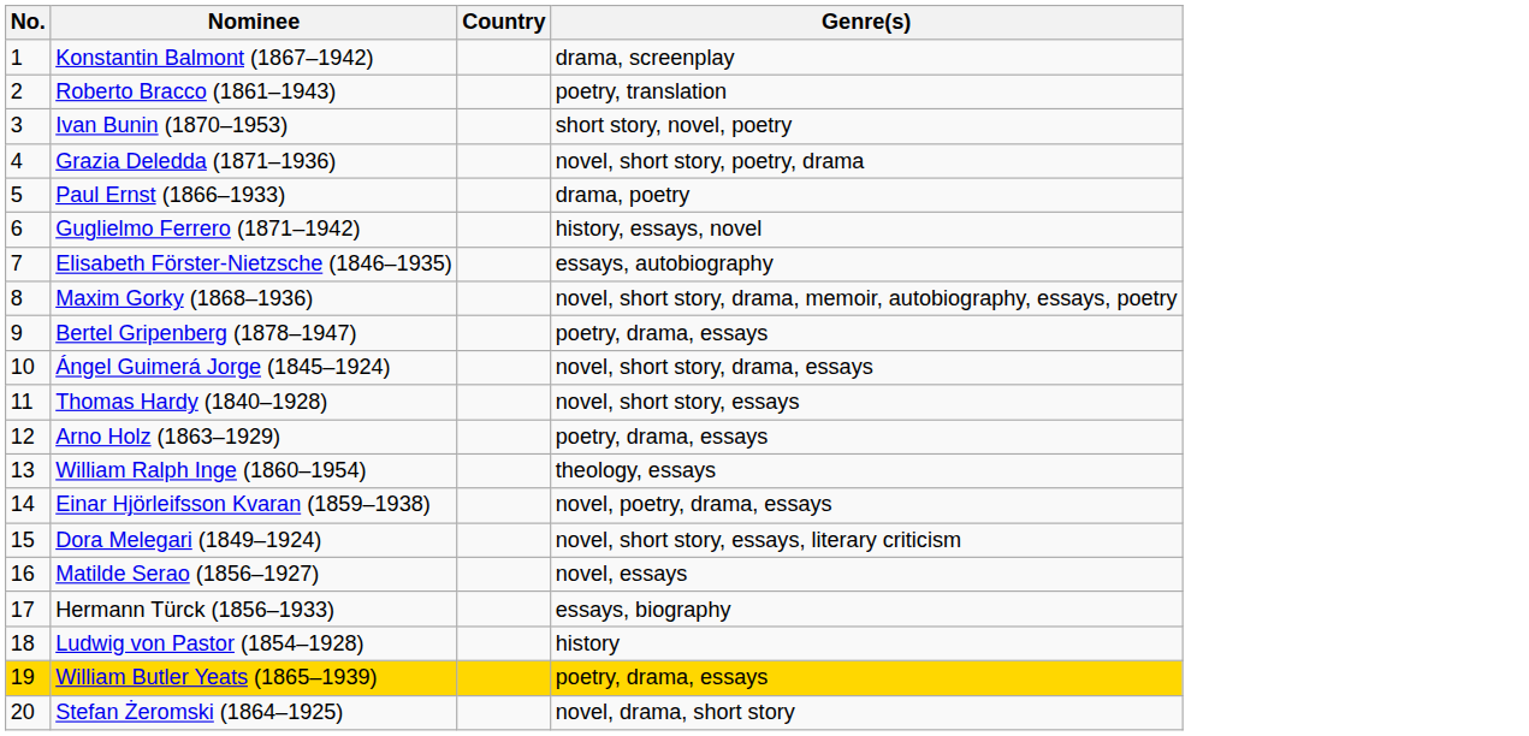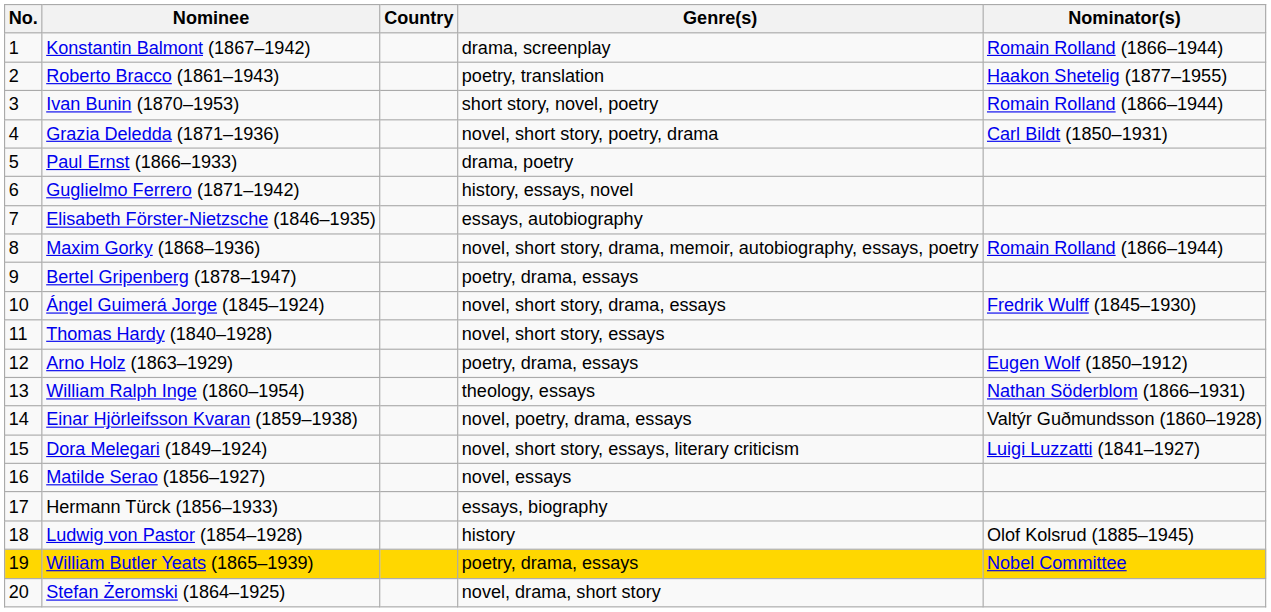+ column: Nominator(s) | Romain Rolland (1866–1944) | Haakon Shetelig (1877–1955) | Romain Rolland (1866–1944) | Carl Bildt (1850–1931) | Romain Rolland (1866–1944) | Fredrik Wulff (1845–1930) | Eugen Wolf (1850–1912) | Nathan Söderblom (1866–1931) | Valtýr Guðmundsson (1860–1928) | Luigi Luzzatti (1841–1927) | Olof Kolsrud (1885–1945) | Nobel Committee
